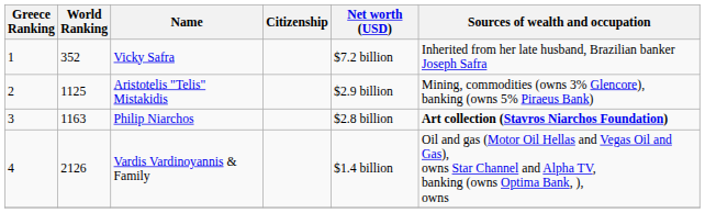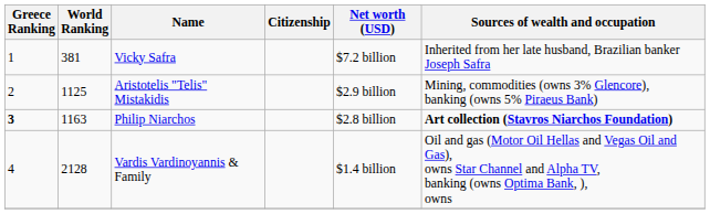Vicky Safra | World Ranking: 352 -> 381
Philip Niarchos | Greece Ranking: normal -> bold
Vardis Vardinoyannis & Family | World Ranking: 2126 -> 2128
